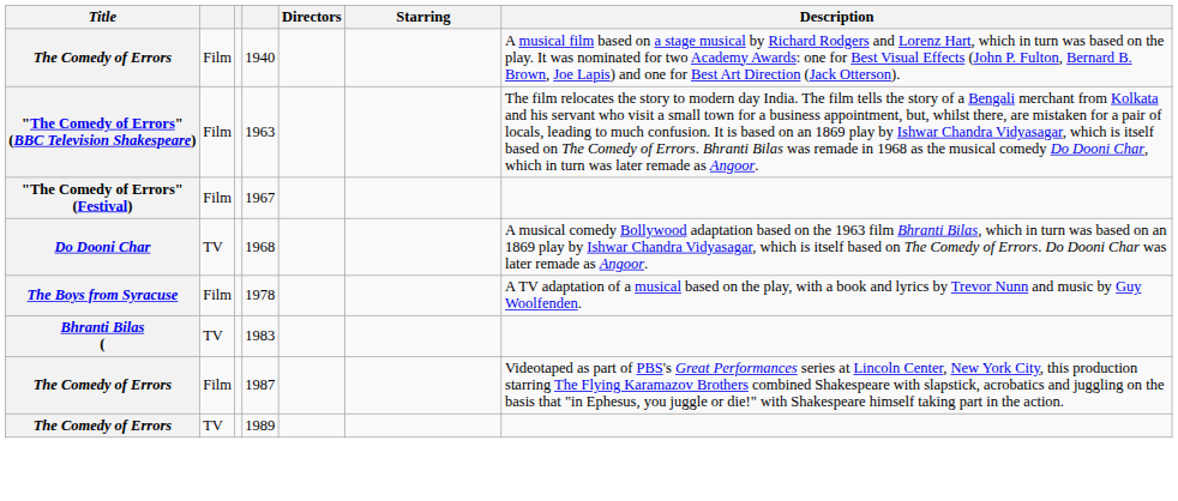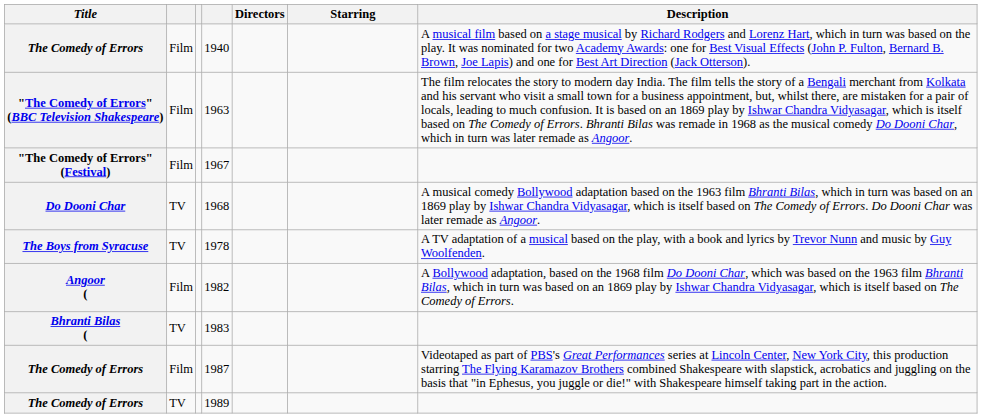1978 | column 2: Film -> TV
+ row: Angoor ( | Film | 1982 | A Bollywood adaptation, based on the 1968 film Do Dooni Char, which was based on the 1963 film Bhranti Bilas, which in turn was based on an 1869 play by Ishwar Chandra Vidyasagar, which is itself based on The Comedy of Errors.
